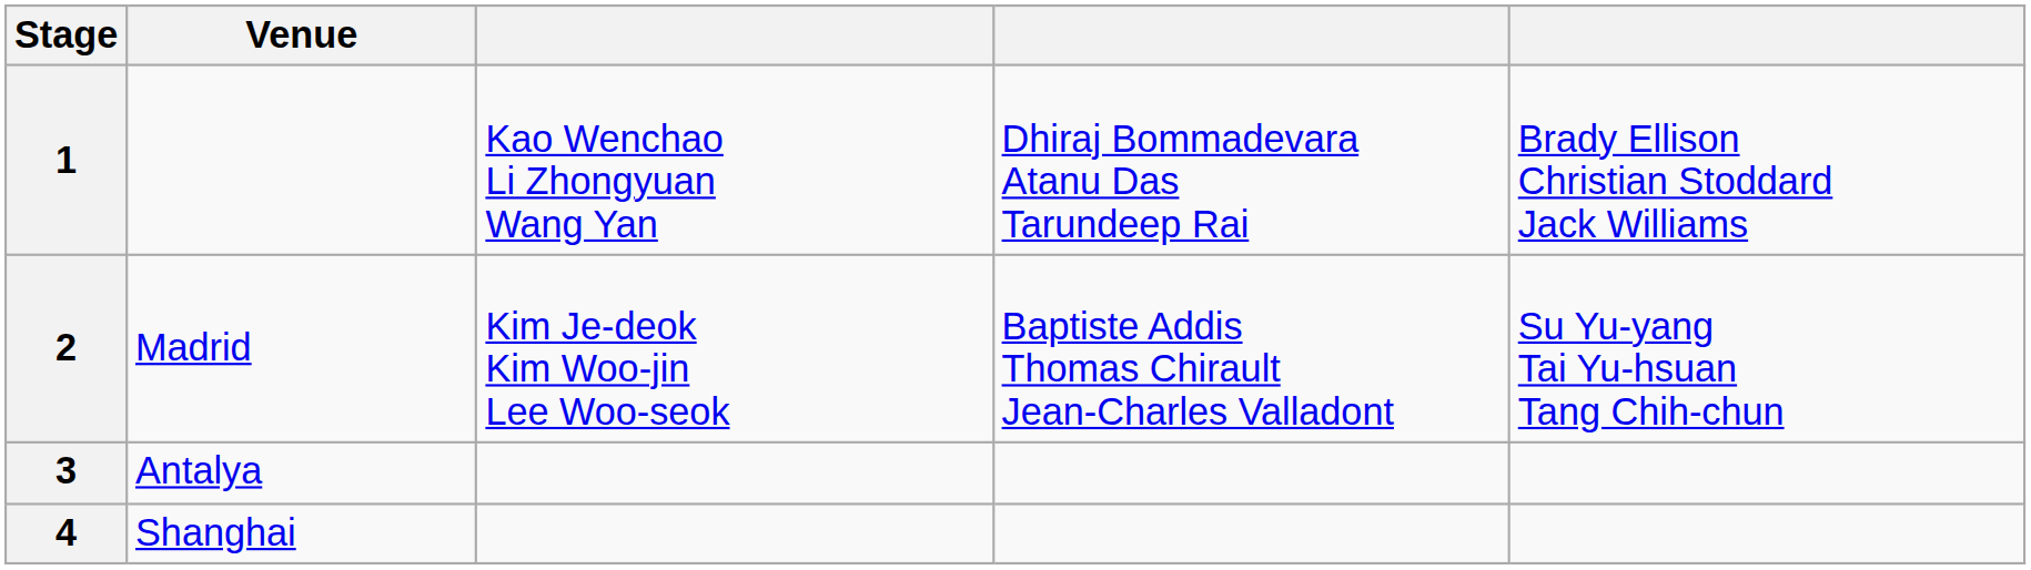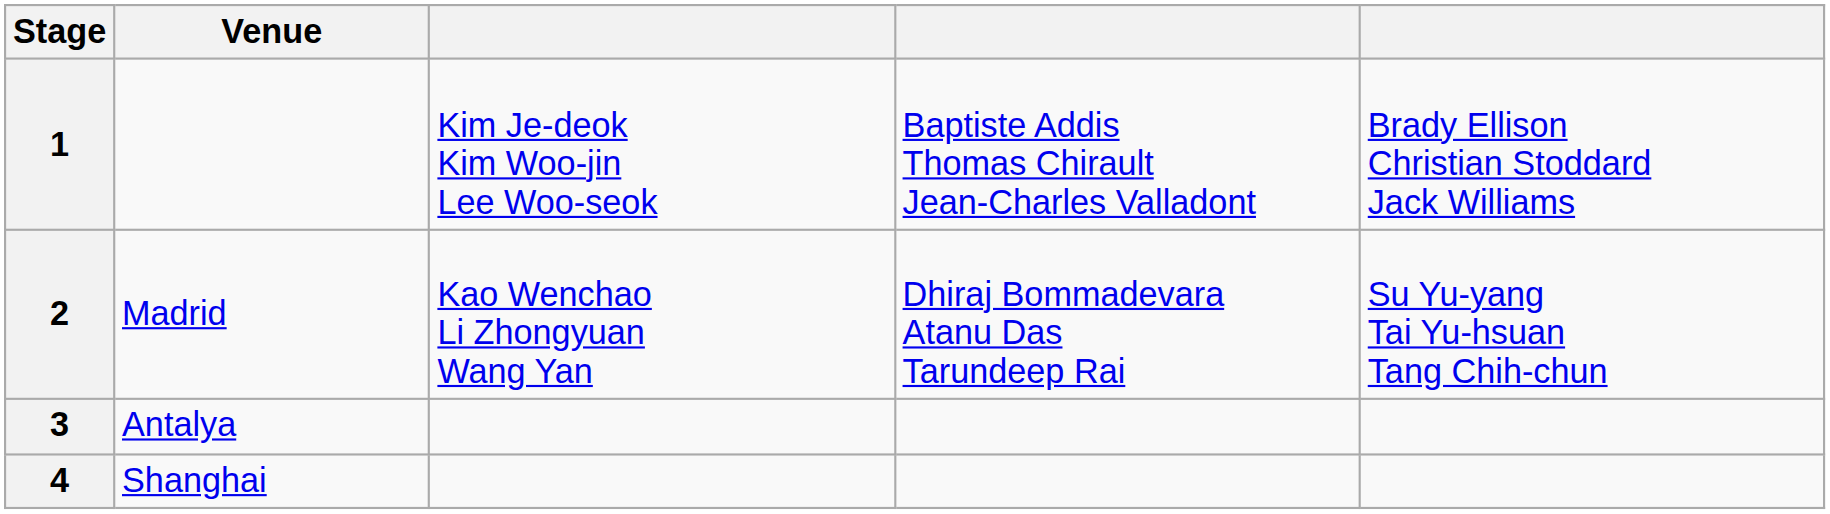1 | column 3: Kao Wenchao Li Zhongyuan Wang Yan -> Kim Je-deok Kim Woo-jin Lee Woo-seok
1 | column 4: Dhiraj Bommadevara Atanu Das Tarundeep Rai -> Baptiste Addis Thomas Chirault Jean-Charles Valladont
2 | column 3: Kim Je-deok Kim Woo-jin Lee Woo-seok -> Kao Wenchao Li Zhongyuan Wang Yan
2 | column 4: Baptiste Addis Thomas Chirault Jean-Charles Valladont -> Dhiraj Bommadevara Atanu Das Tarundeep Rai
